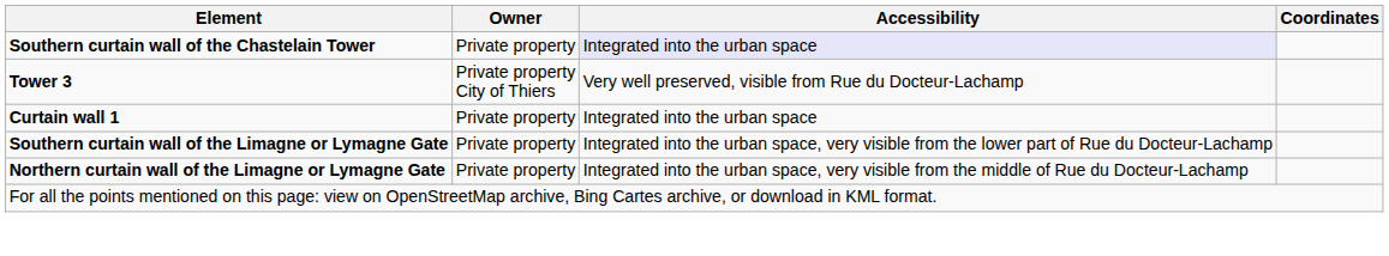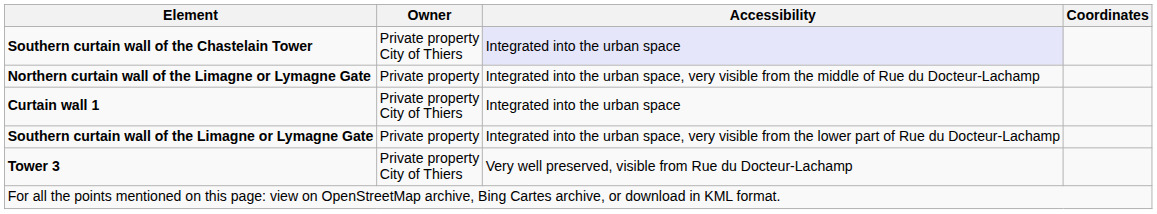Southern curtain wall of the Chastelain Tower | Owner: Private property -> Private property City of Thiers
rows swapped: Tower 3 <-> Northern curtain wall of the Limagne or Lymagne Gate
Curtain wall 1 | Owner: Private property -> Private property City of Thiers
